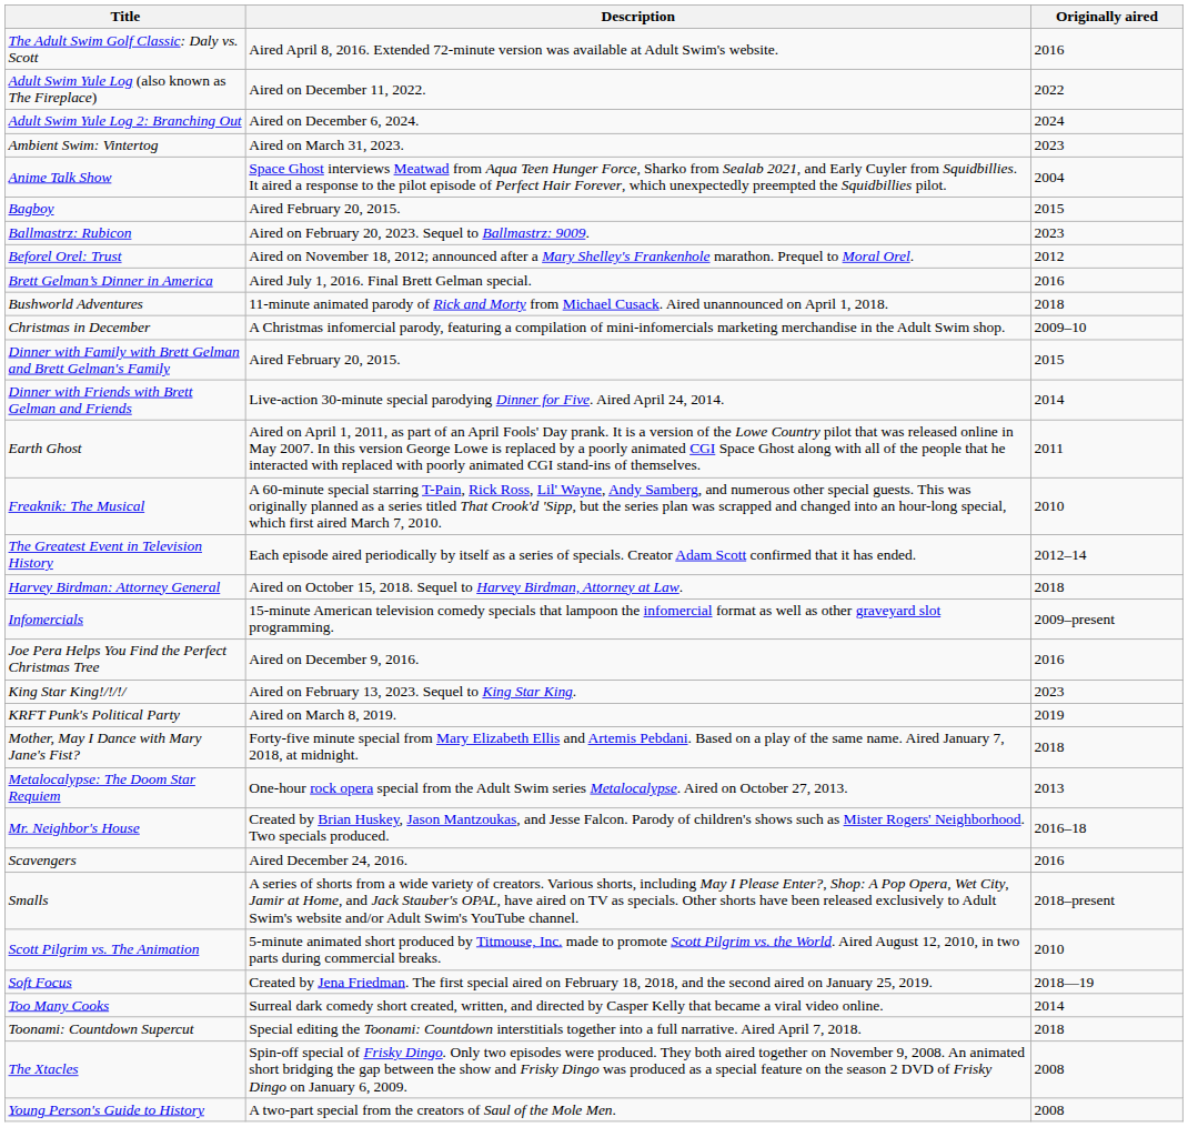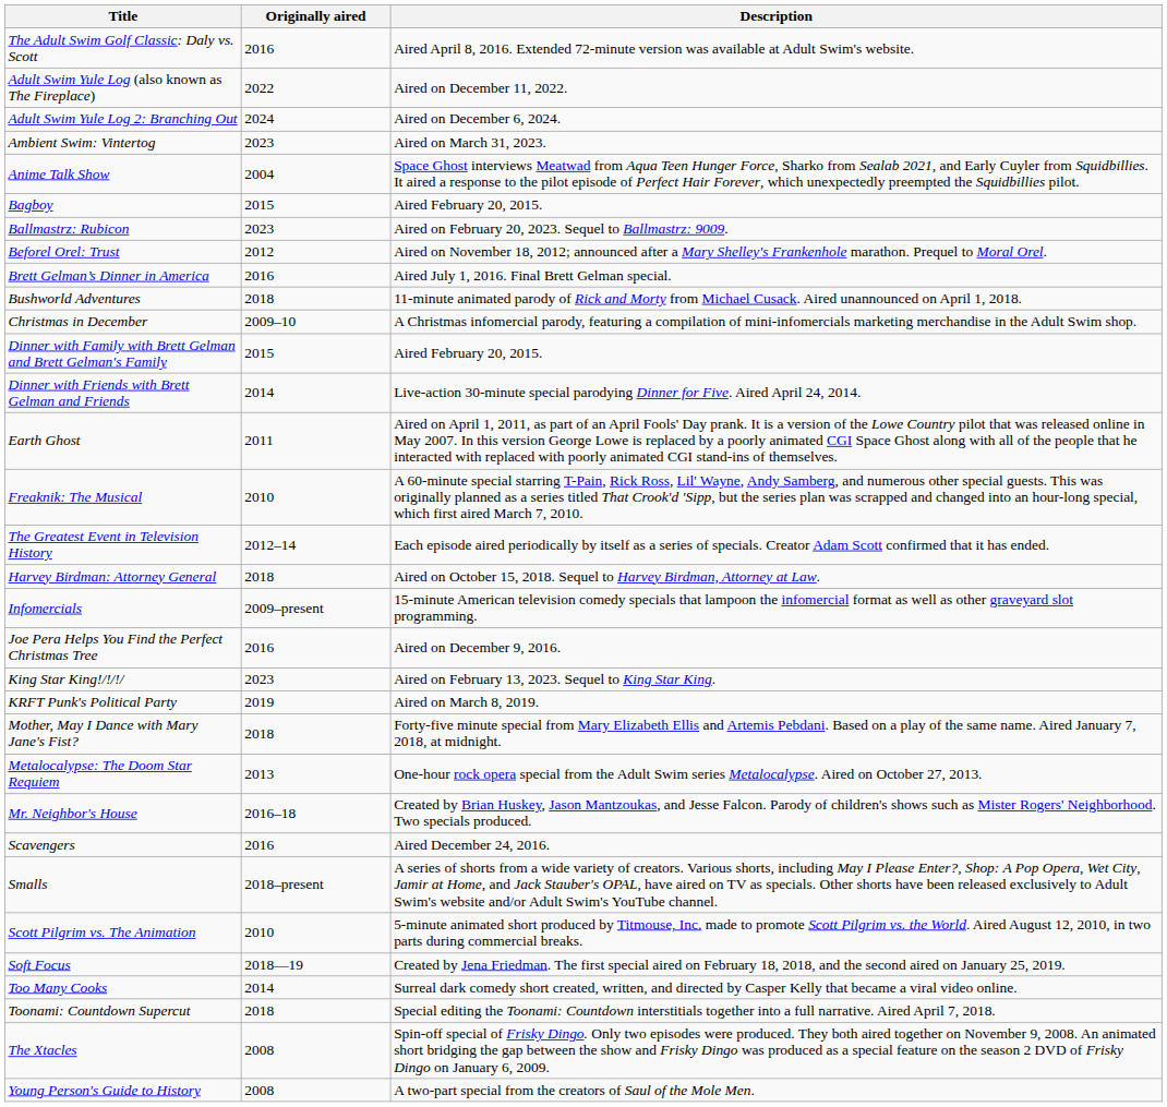columns swapped: Originally aired <-> Description
